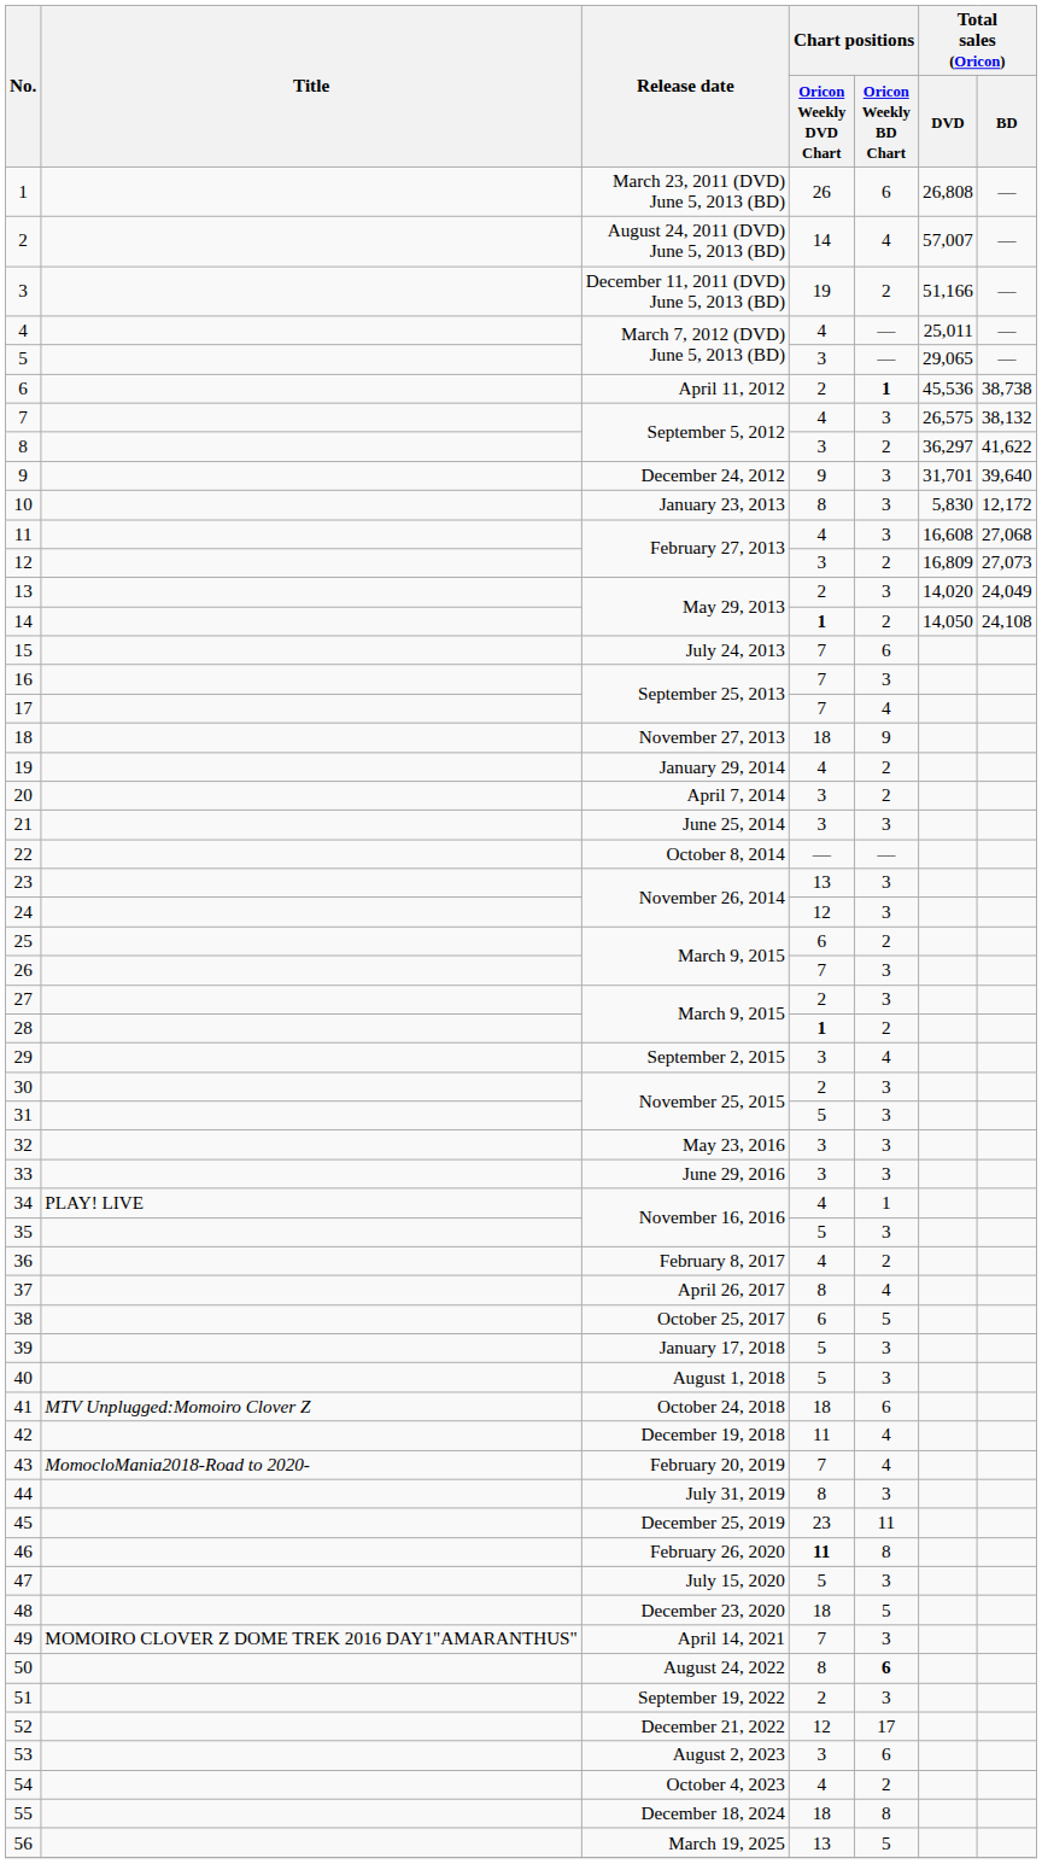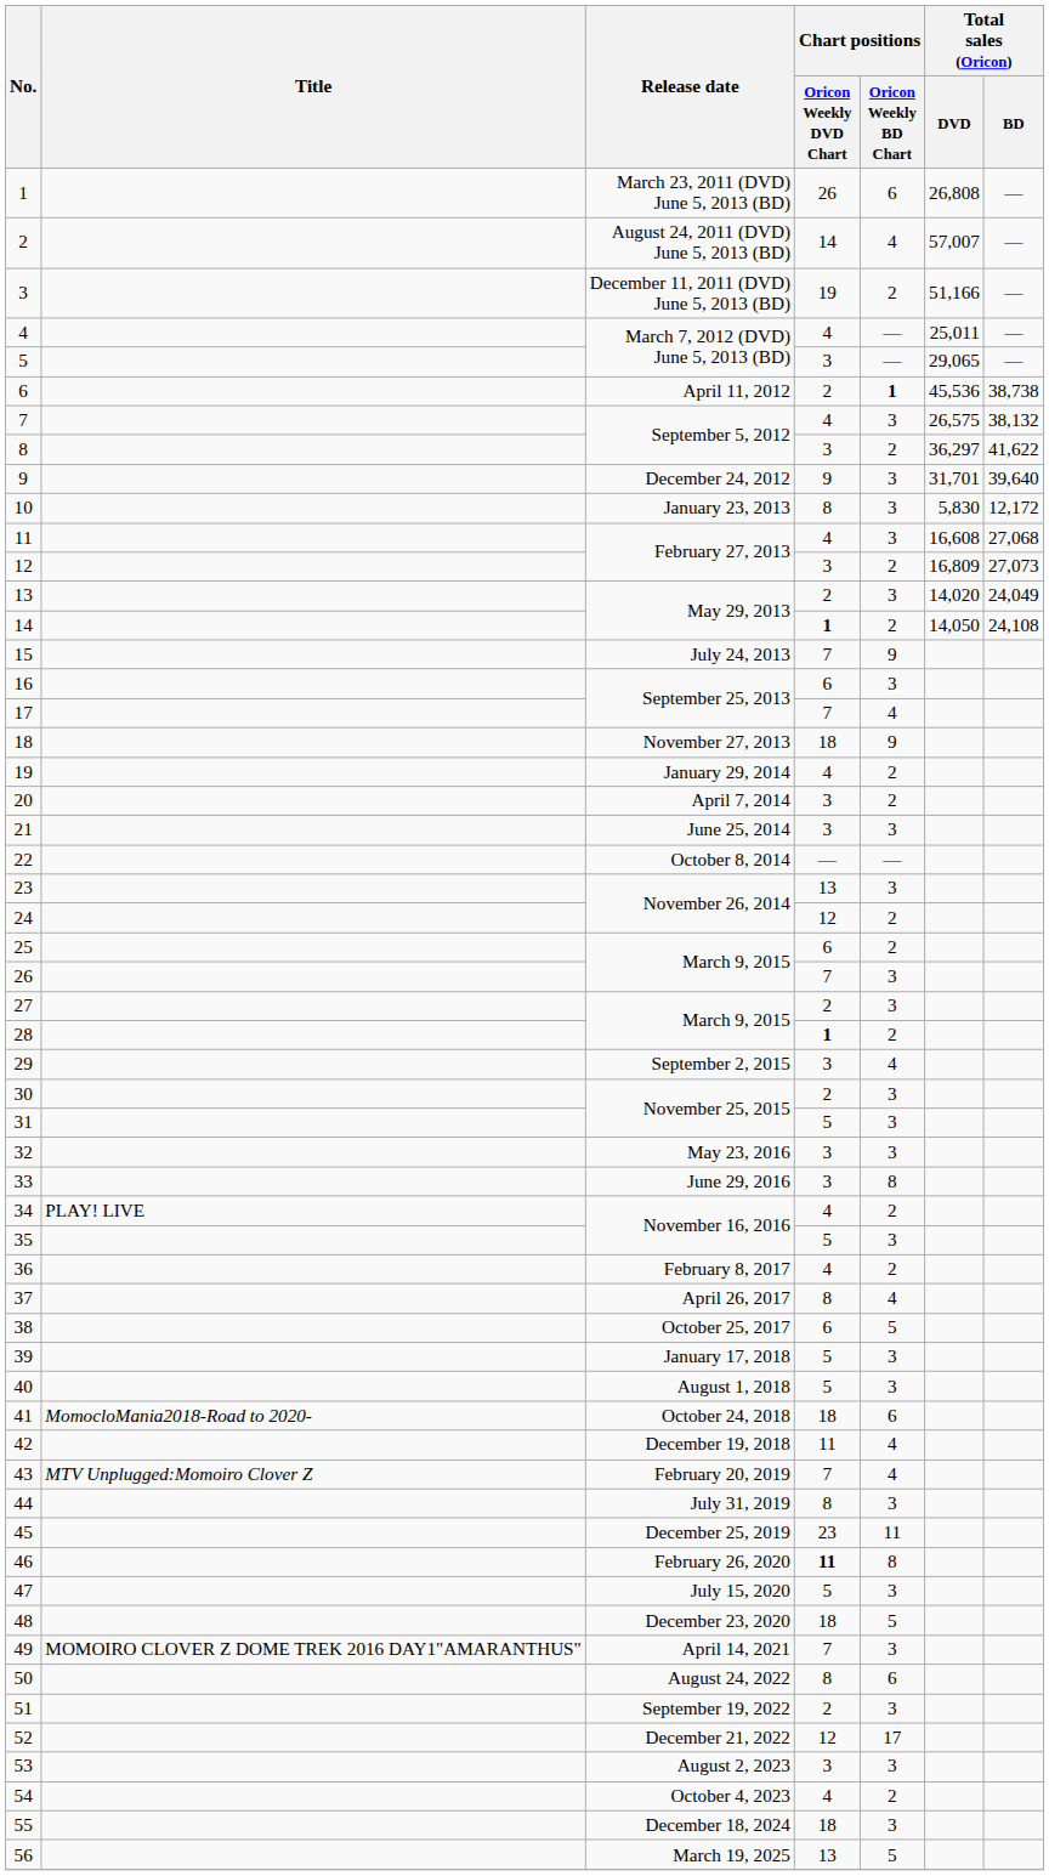15 | Chart positions / Oricon Weekly BD Chart: 6 -> 9
16 | Chart positions / Oricon Weekly DVD Chart: 7 -> 6
24 | Chart positions / Oricon Weekly BD Chart: 3 -> 2
33 | Chart positions / Oricon Weekly BD Chart: 3 -> 8
34 | Chart positions / Oricon Weekly BD Chart: 1 -> 2
41 | Title: MTV Unplugged:Momoiro Clover Z -> MomocloMania2018-Road to 2020-
43 | Title: MomocloMania2018-Road to 2020- -> MTV Unplugged:Momoiro Clover Z
50 | Chart positions / Oricon Weekly BD Chart: bold -> normal
53 | Chart positions / Oricon Weekly BD Chart: 6 -> 3
55 | Chart positions / Oricon Weekly BD Chart: 8 -> 3
